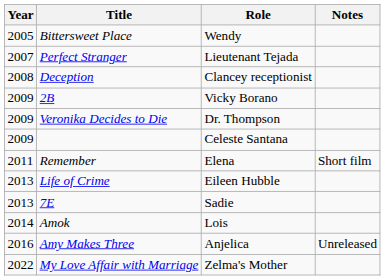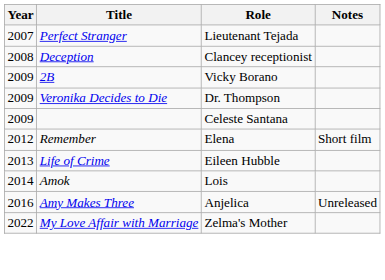- row: 2005 | Bittersweet Place | Wendy
Remember | Year: 2011 -> 2012
- row: 2013 | 7E | Sadie
